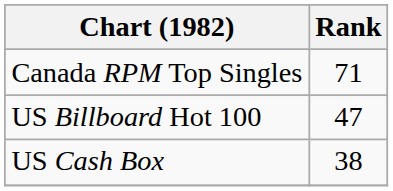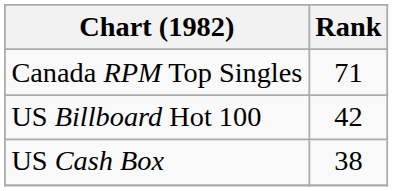US Billboard Hot 100 | Rank: 47 -> 42
